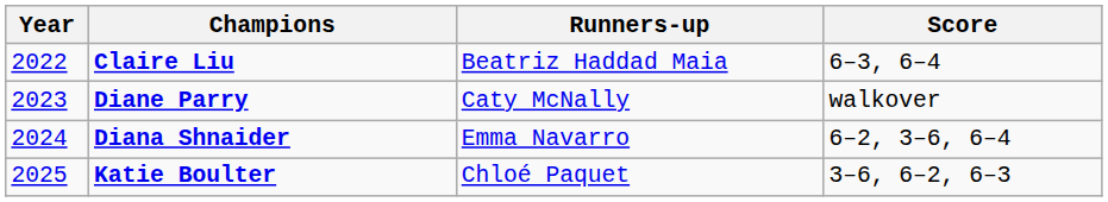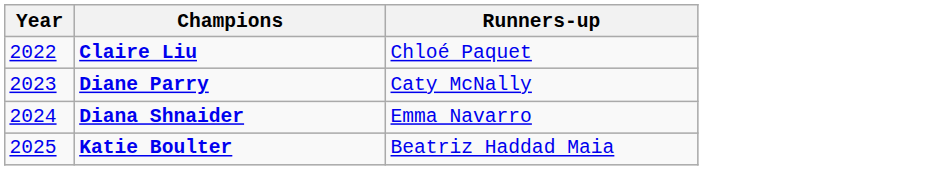- column: Score | 6–3, 6–4 | walkover | 6–2, 3–6, 6–4 | 3–6, 6–2, 6–3
Claire Liu | Runners-up: Beatriz Haddad Maia -> Chloé Paquet
Katie Boulter | Runners-up: Chloé Paquet -> Beatriz Haddad Maia
